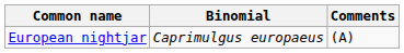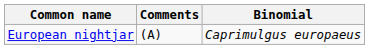columns swapped: Binomial <-> Comments
